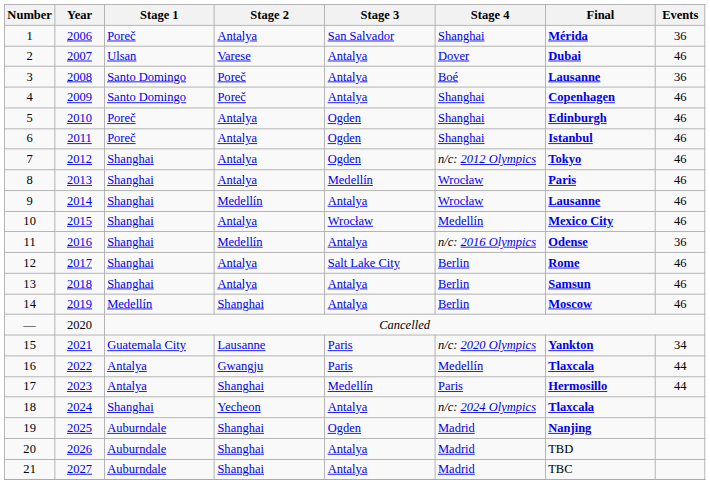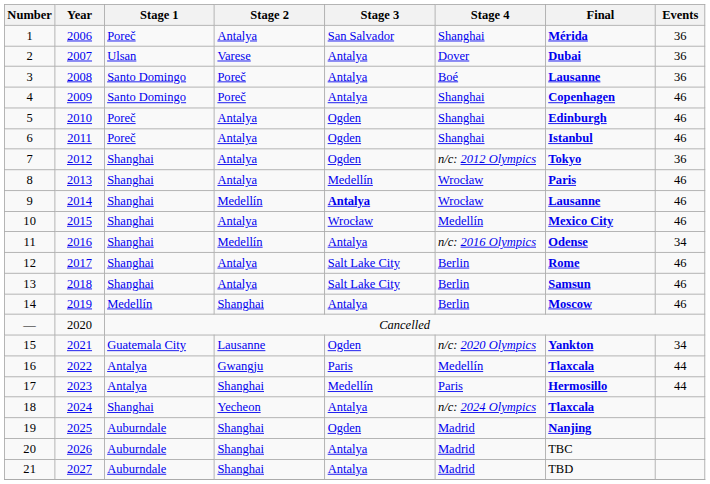2 | Events: 46 -> 36
7 | Events: 46 -> 36
9 | Stage 3: normal -> bold
11 | Events: 36 -> 34
13 | Stage 3: Antalya -> Salt Lake City
15 | Stage 3: Paris -> Ogden
20 | Final: TBD -> TBC
21 | Final: TBC -> TBD
